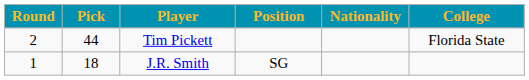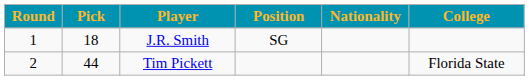rows swapped: J.R. Smith <-> Tim Pickett
